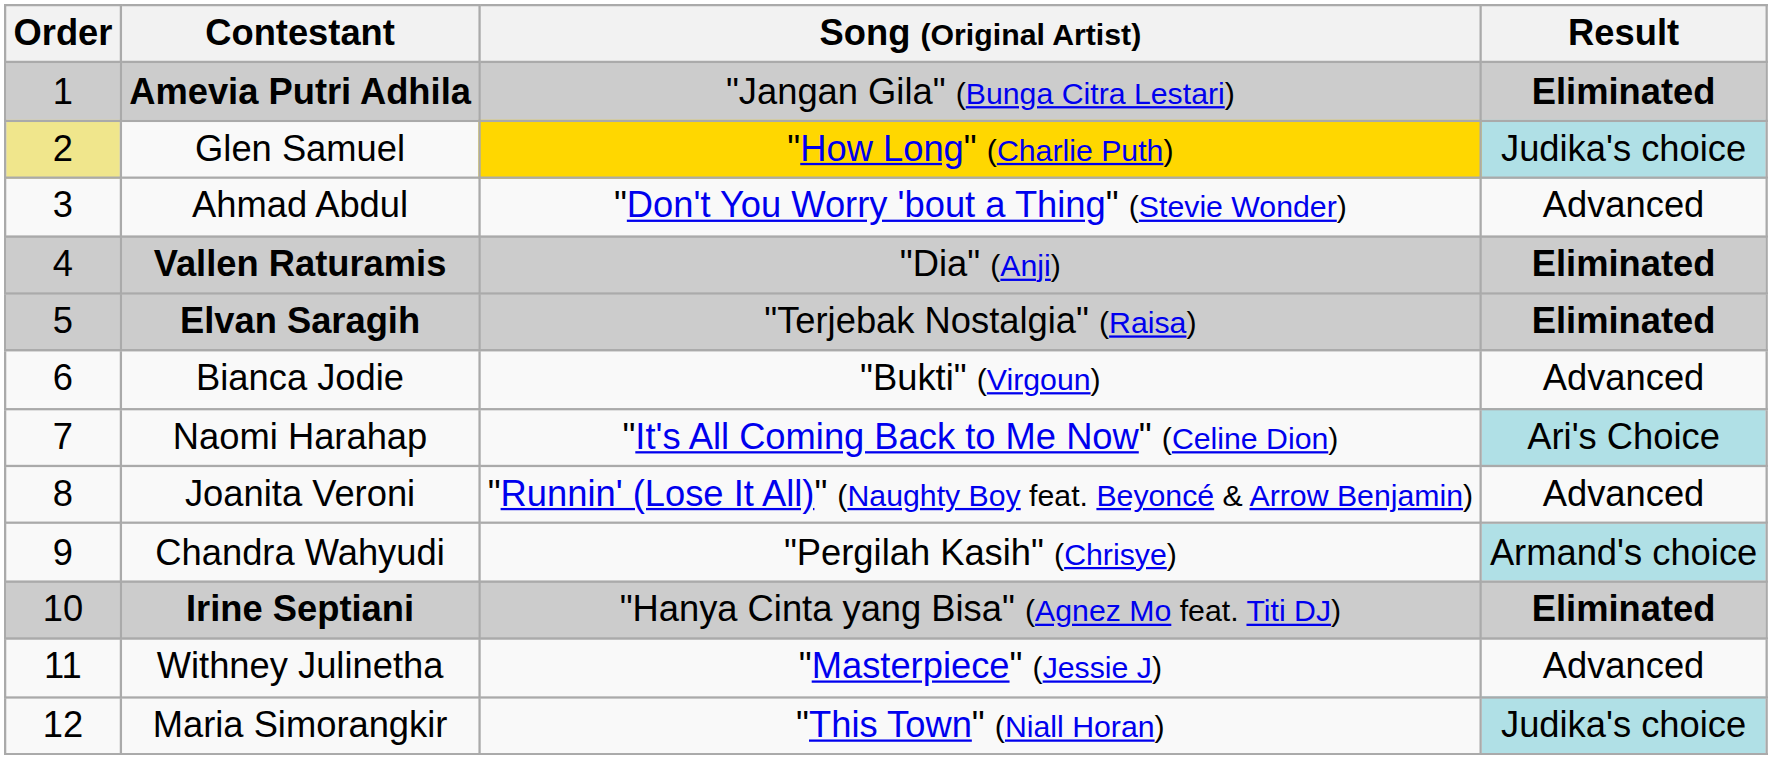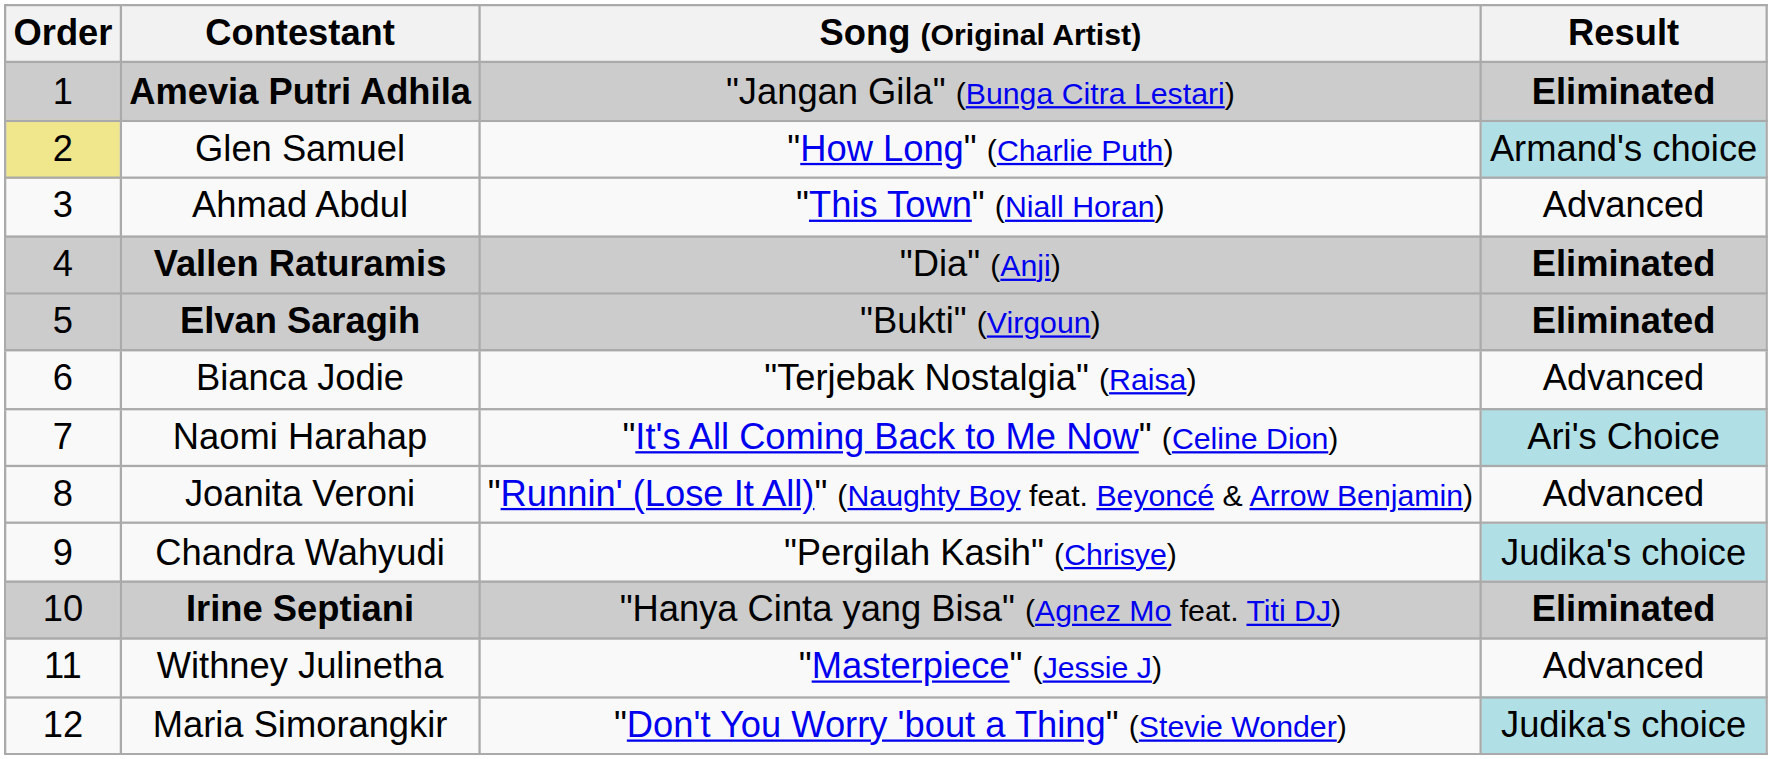Glen Samuel | Song (Original Artist): gold background -> no background
Glen Samuel | Result: Judika's choice -> Armand's choice
Ahmad Abdul | Song (Original Artist): "Don't You Worry 'bout a Thing" (Stevie Wonder) -> "This Town" (Niall Horan)
Elvan Saragih | Song (Original Artist): "Terjebak Nostalgia" (Raisa) -> "Bukti" (Virgoun)
Bianca Jodie | Song (Original Artist): "Bukti" (Virgoun) -> "Terjebak Nostalgia" (Raisa)
Chandra Wahyudi | Result: Armand's choice -> Judika's choice
Maria Simorangkir | Song (Original Artist): "This Town" (Niall Horan) -> "Don't You Worry 'bout a Thing" (Stevie Wonder)
